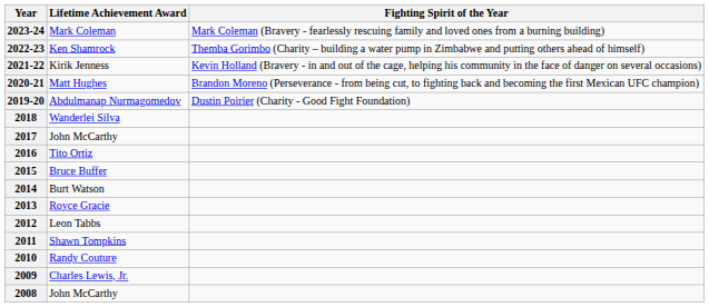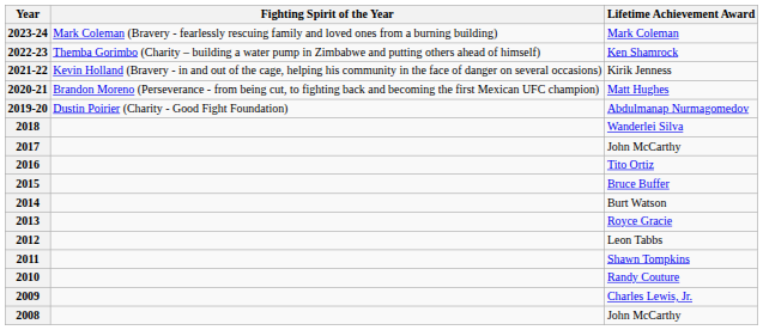columns swapped: Lifetime Achievement Award <-> Fighting Spirit of the Year
